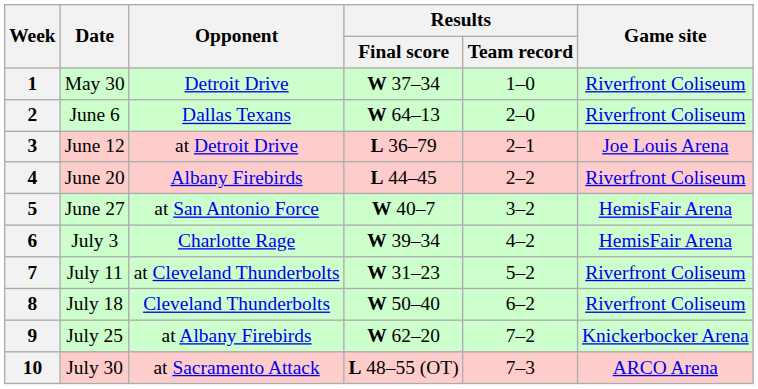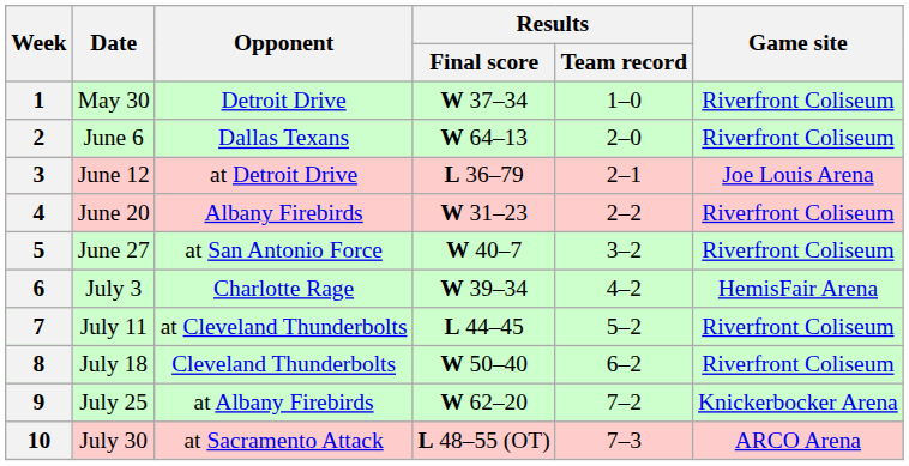4 | Results / Final score: L 44–45 -> W 31–23
5 | Game site: HemisFair Arena -> Riverfront Coliseum
7 | Results / Final score: W 31–23 -> L 44–45
